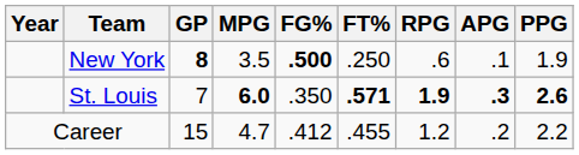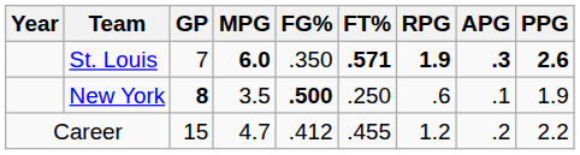rows swapped: New York <-> St. Louis
